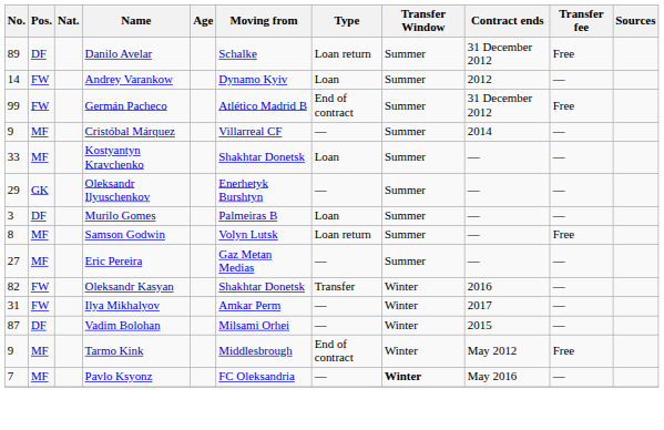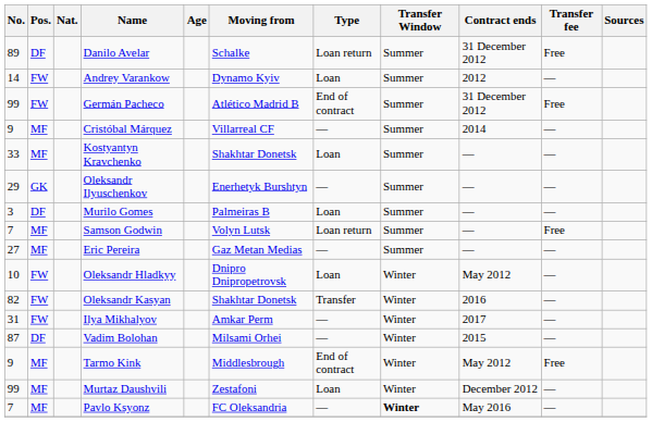Samson Godwin | No.: 8 -> 7
+ row: 10 | FW | Oleksandr Hladkyy | Dnipro Dnipropetrovsk | Loan | Winter | May 2012 | —
+ row: 99 | MF | Murtaz Daushvili | Zestafoni | Loan | Winter | December 2012 | —
